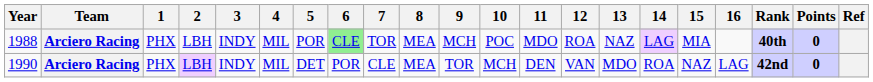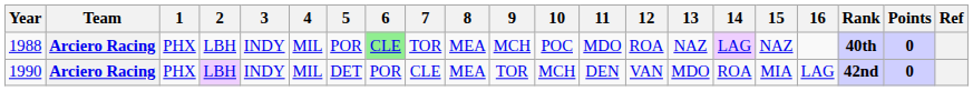1988 | 15: MIA -> NAZ
1990 | 15: NAZ -> MIA
